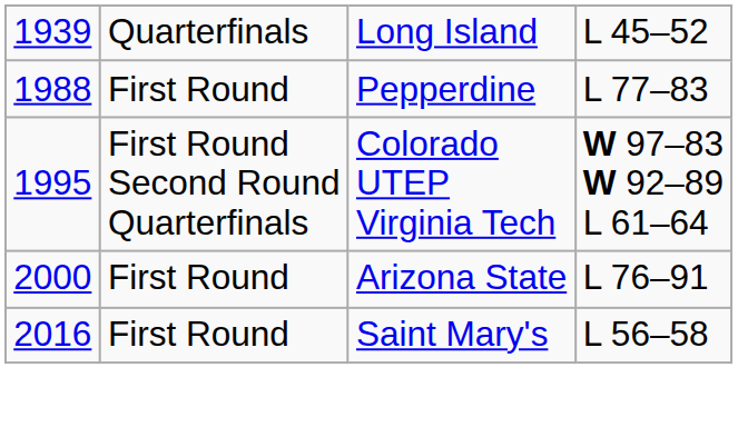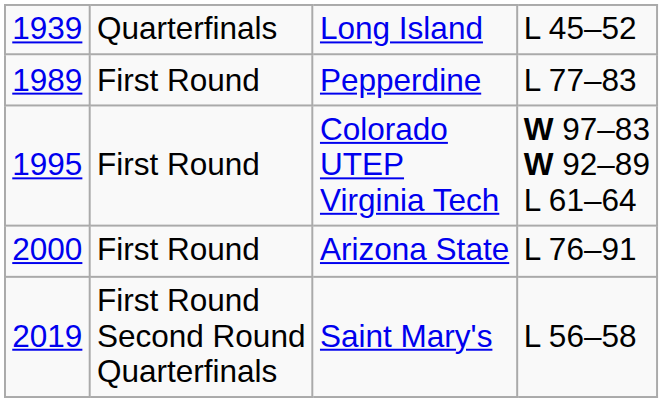Pepperdine | column 1: 1988 -> 1989
Colorado UTEP Virginia Tech | column 2: First Round Second Round Quarterfinals -> First Round
Saint Mary's | column 1: 2016 -> 2019
Saint Mary's | column 2: First Round -> First Round Second Round Quarterfinals
